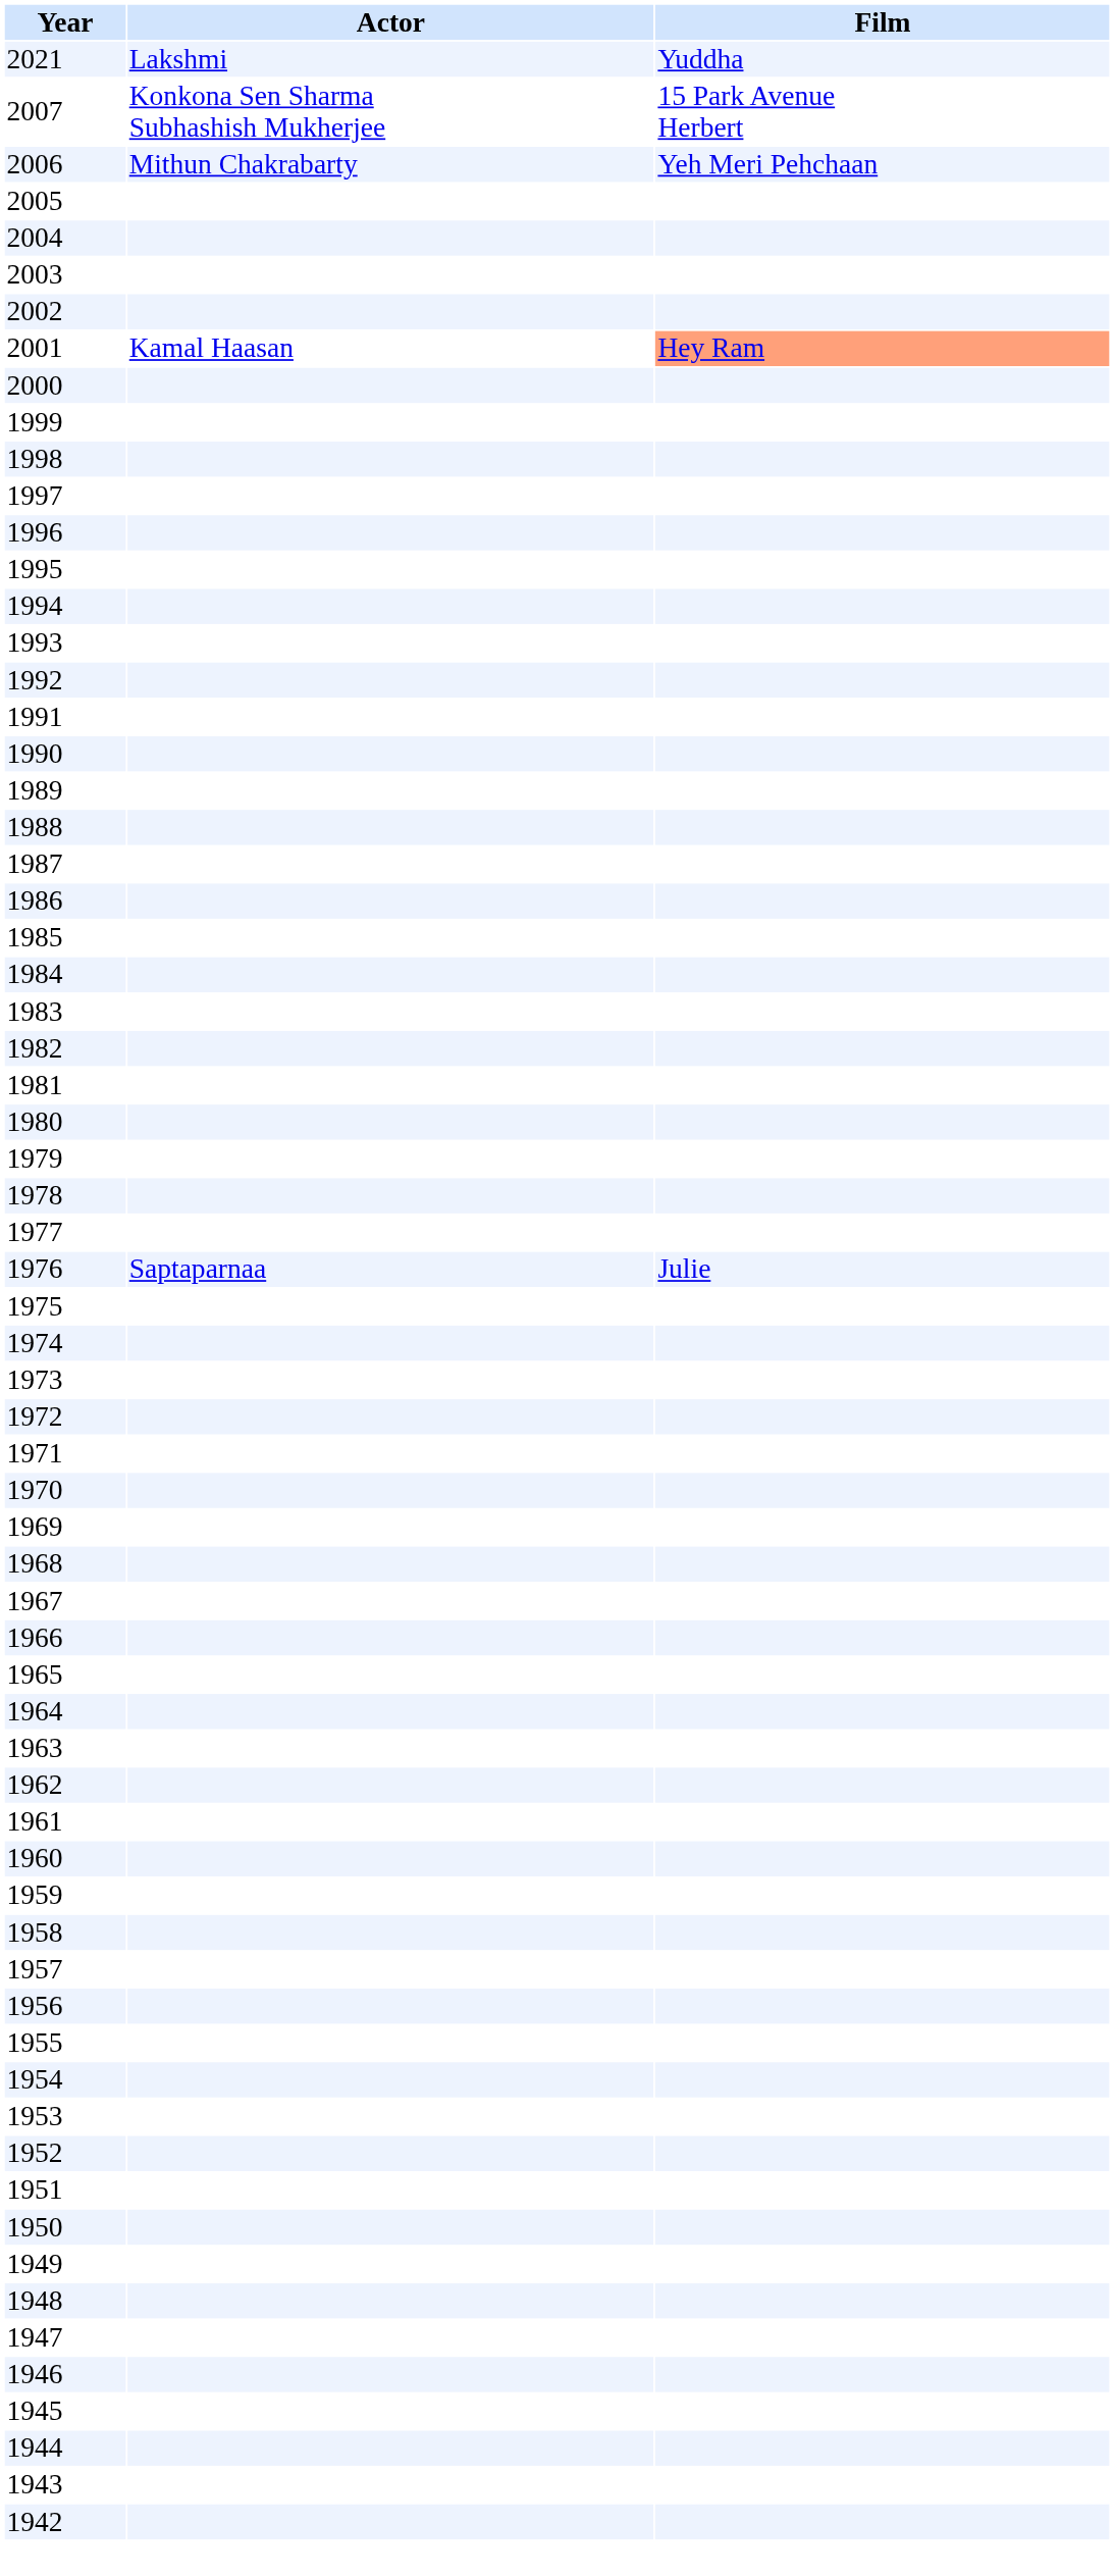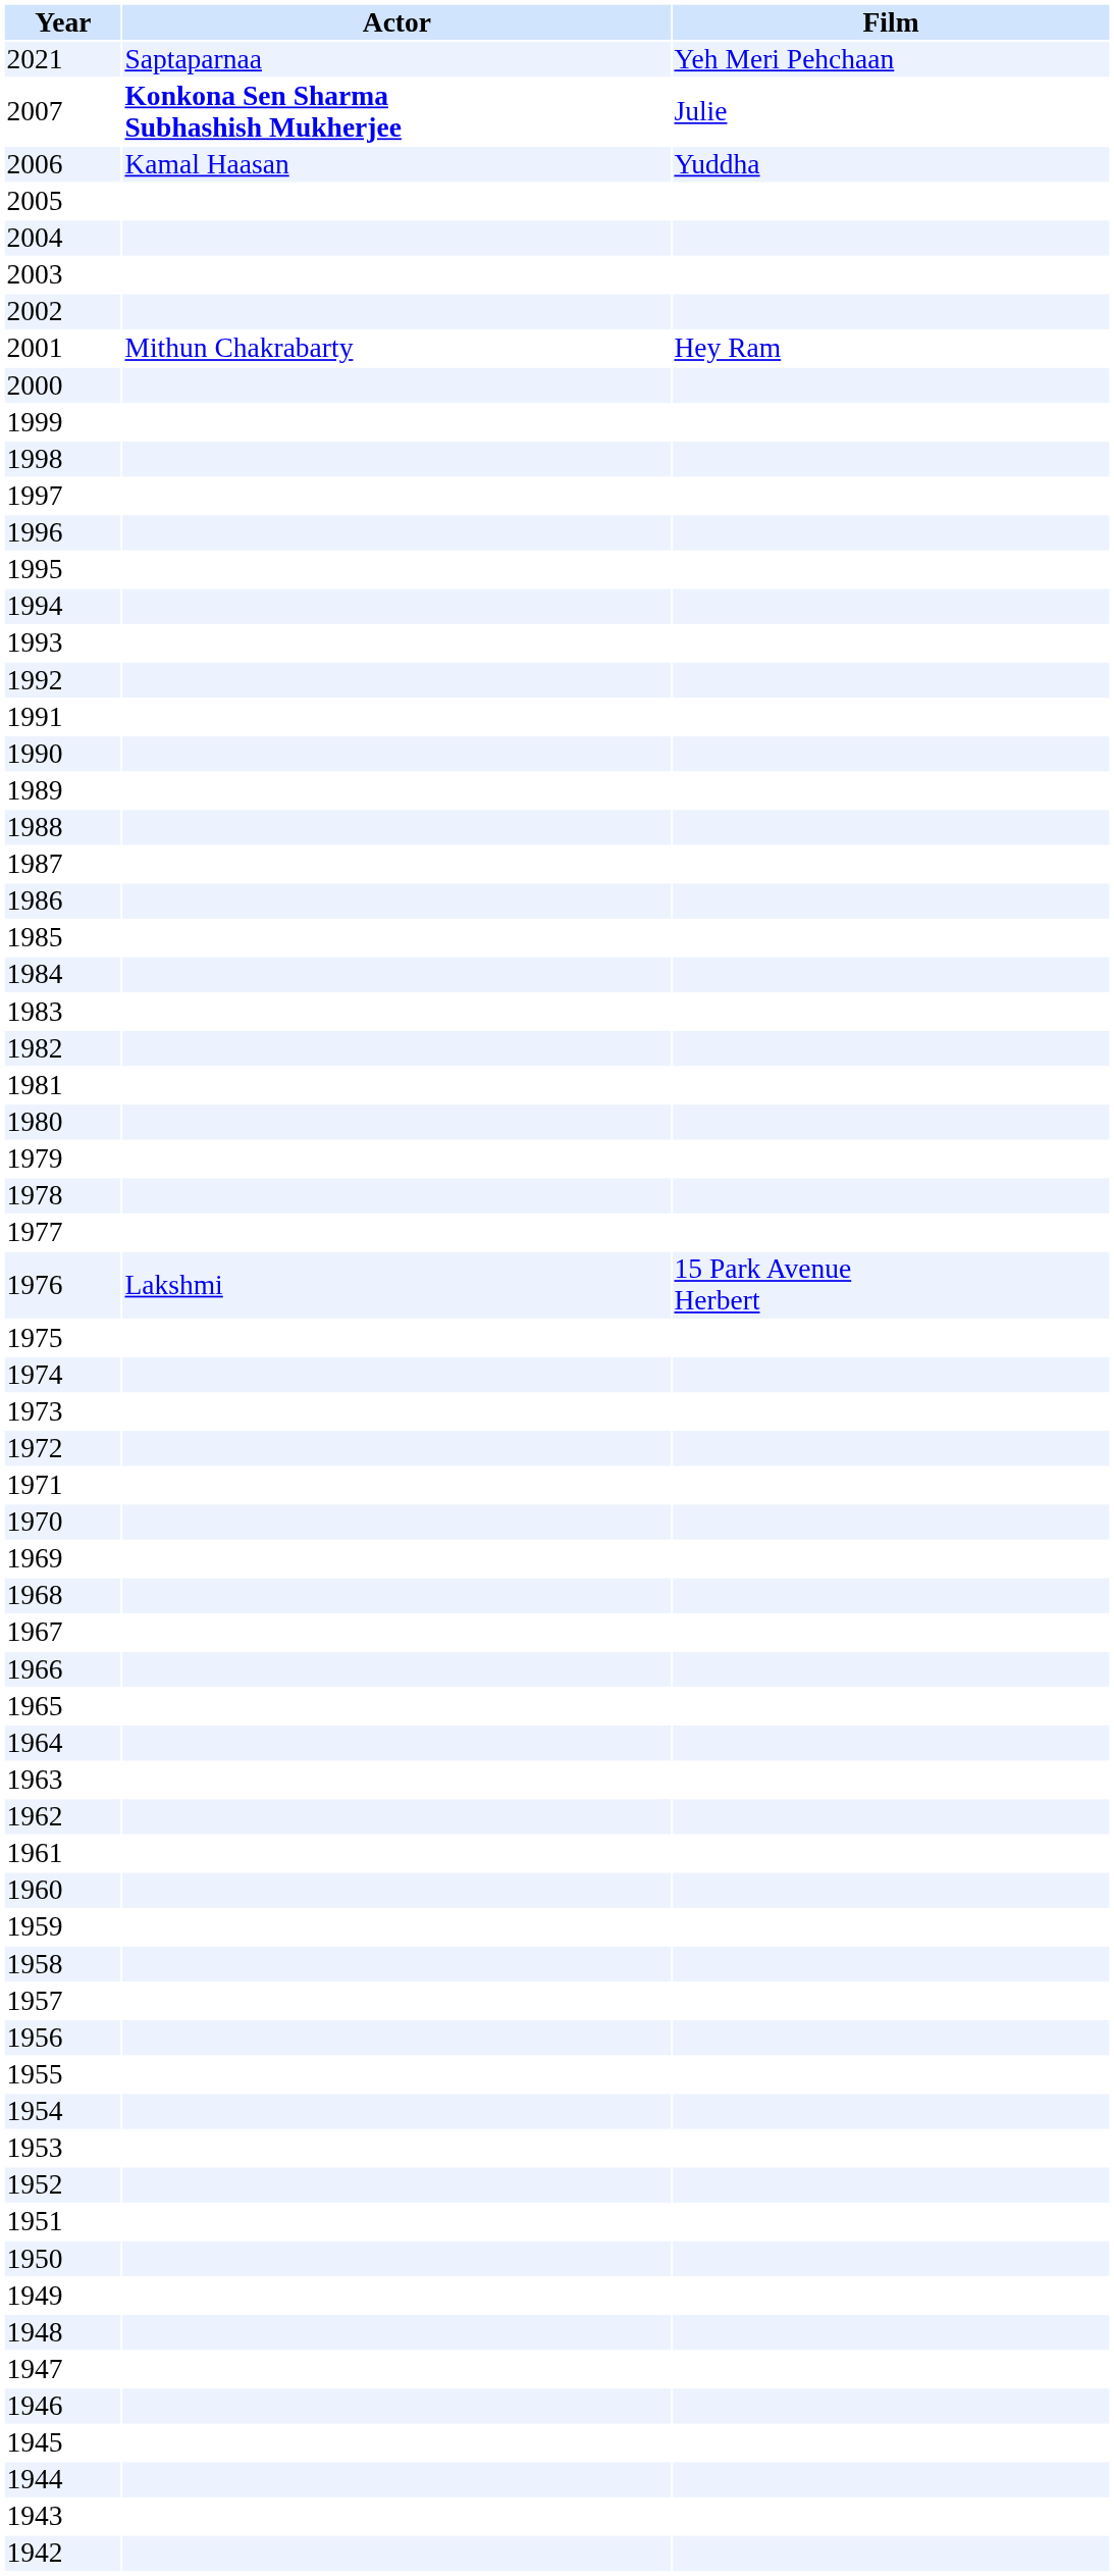2021 | Actor: Lakshmi -> Saptaparnaa
2021 | Film: Yuddha -> Yeh Meri Pehchaan
2007 | Actor: normal -> bold
2007 | Film: 15 Park Avenue Herbert -> Julie
2006 | Actor: Mithun Chakrabarty -> Kamal Haasan
2006 | Film: Yeh Meri Pehchaan -> Yuddha
2001 | Actor: Kamal Haasan -> Mithun Chakrabarty
2001 | Film: lightsalmon background -> no background
1976 | Actor: Saptaparnaa -> Lakshmi
1976 | Film: Julie -> 15 Park Avenue Herbert
